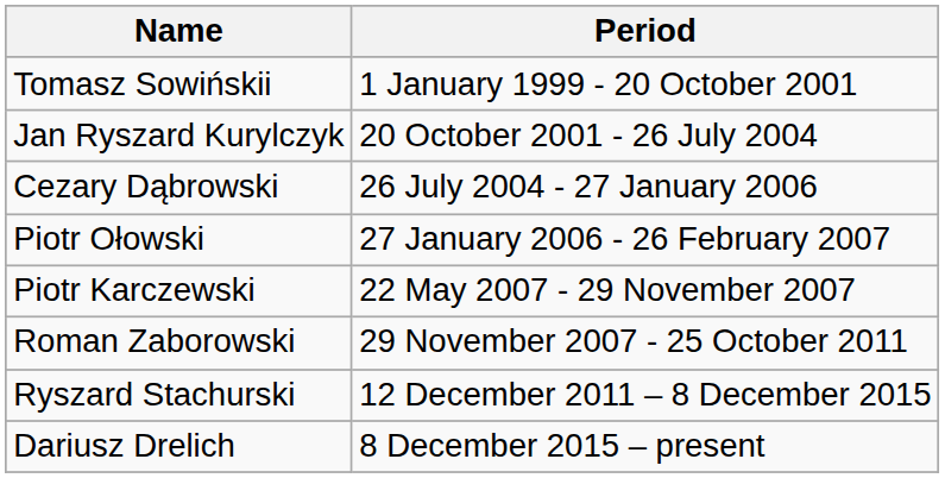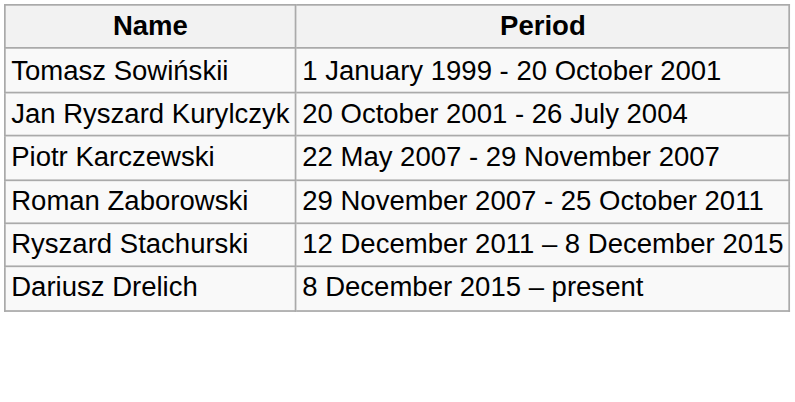- row: Cezary Dąbrowski | 26 July 2004 - 27 January 2006
- row: Piotr Ołowski | 27 January 2006 - 26 February 2007
